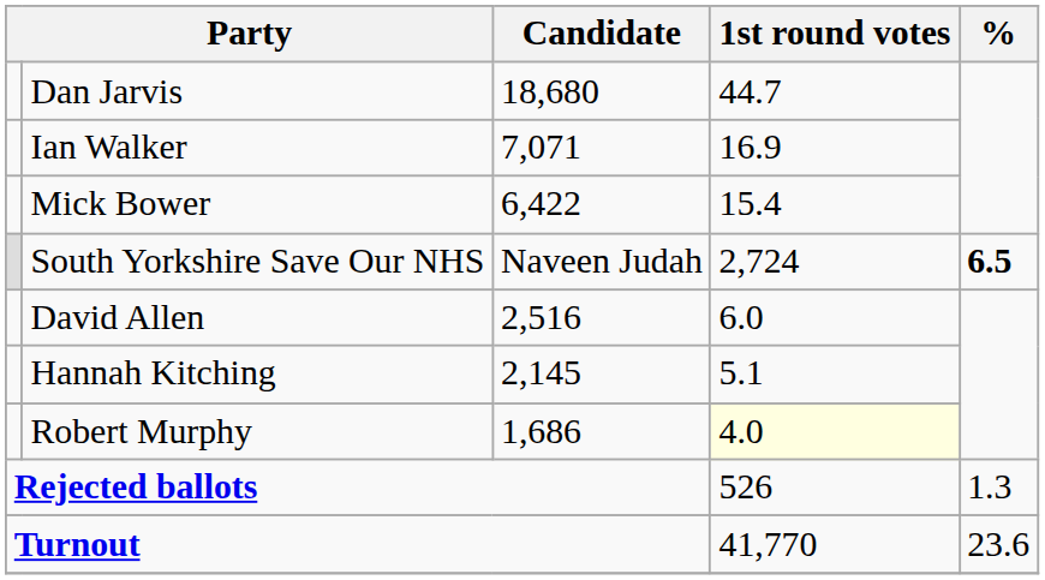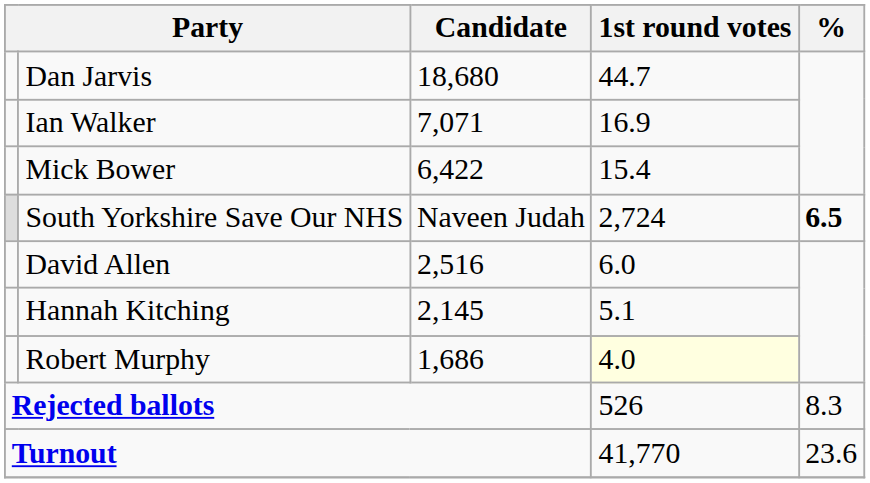Rejected ballots | %: 1.3 -> 8.3
